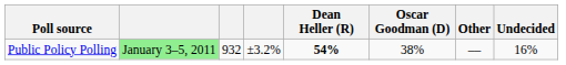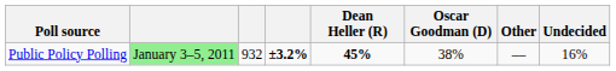Public Policy Polling | column 4: normal -> bold
Public Policy Polling | Dean Heller (R): 54% -> 45%
